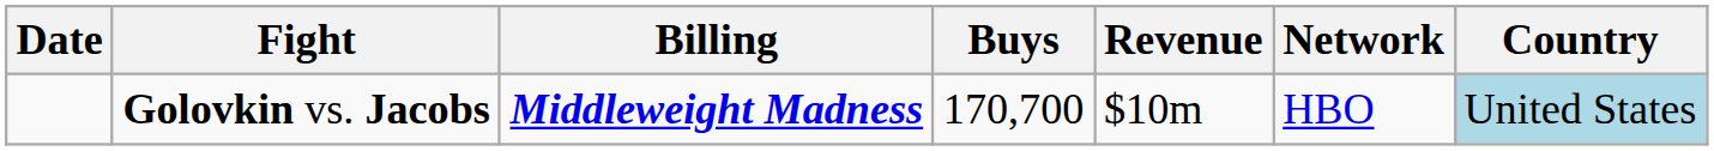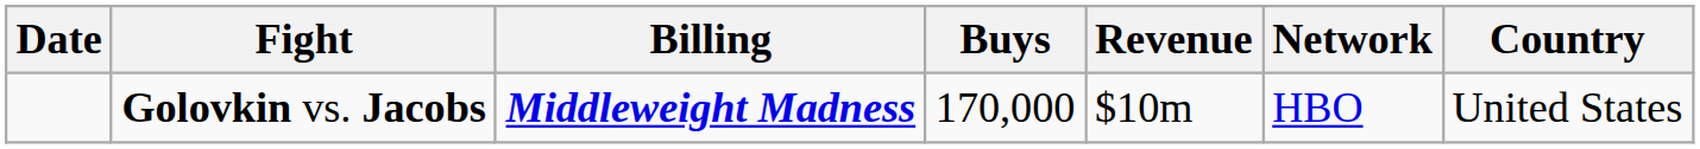Golovkin vs. Jacobs | Buys: 170,700 -> 170,000
Golovkin vs. Jacobs | Country: lightblue background -> no background
